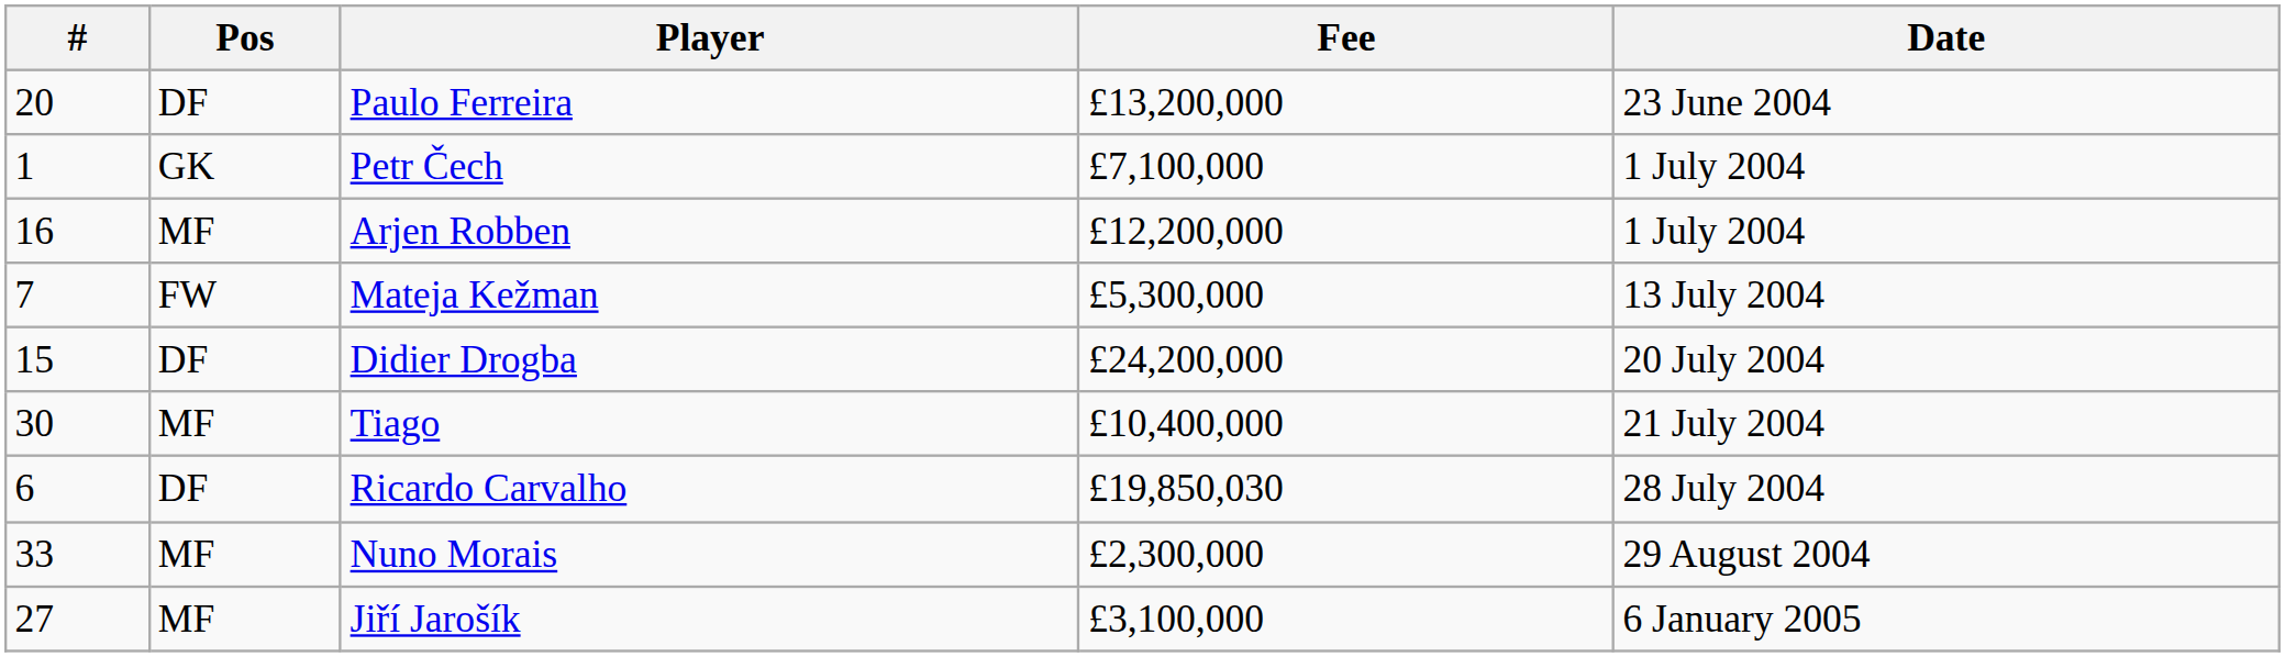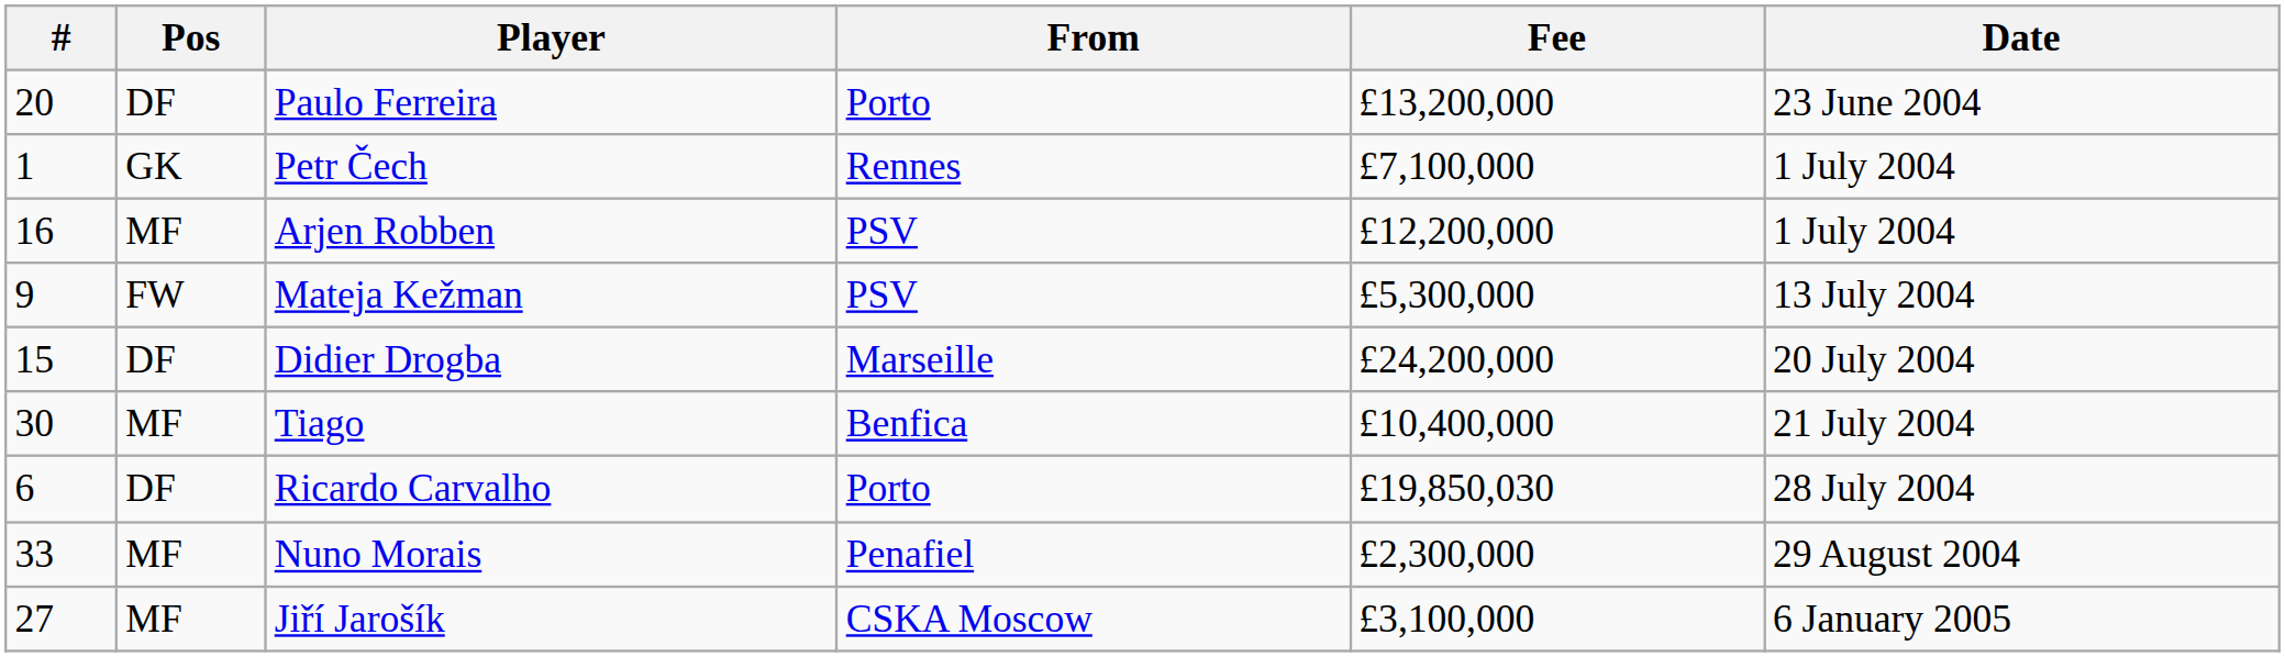+ column: From | Porto | Rennes | PSV | PSV | Marseille | Benfica | Porto | Penafiel | CSKA Moscow
Mateja Kežman | #: 7 -> 9
